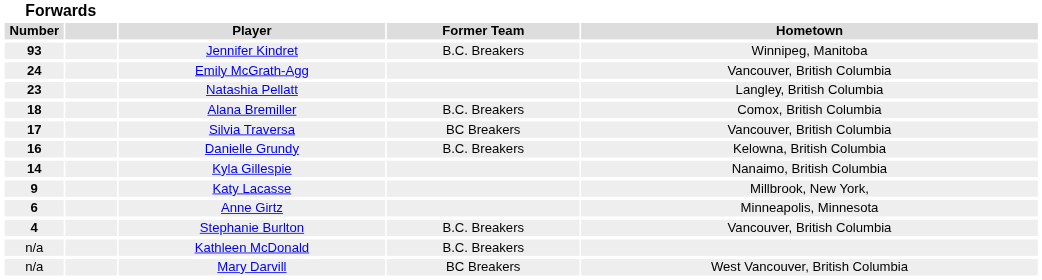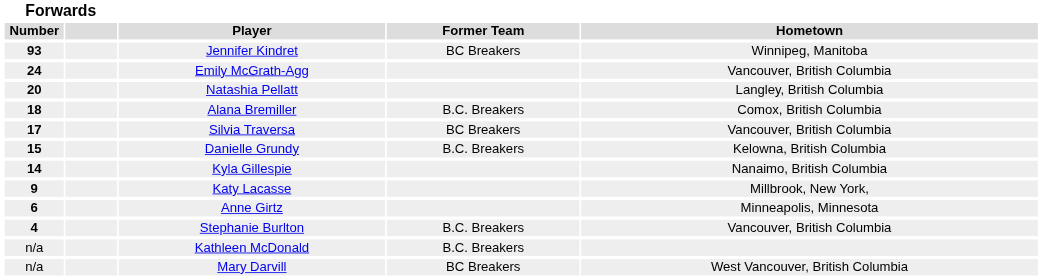Jennifer Kindret | Former Team: B.C. Breakers -> BC Breakers
Natashia Pellatt | Forwards / Number: 23 -> 20
Danielle Grundy | Forwards / Number: 16 -> 15
